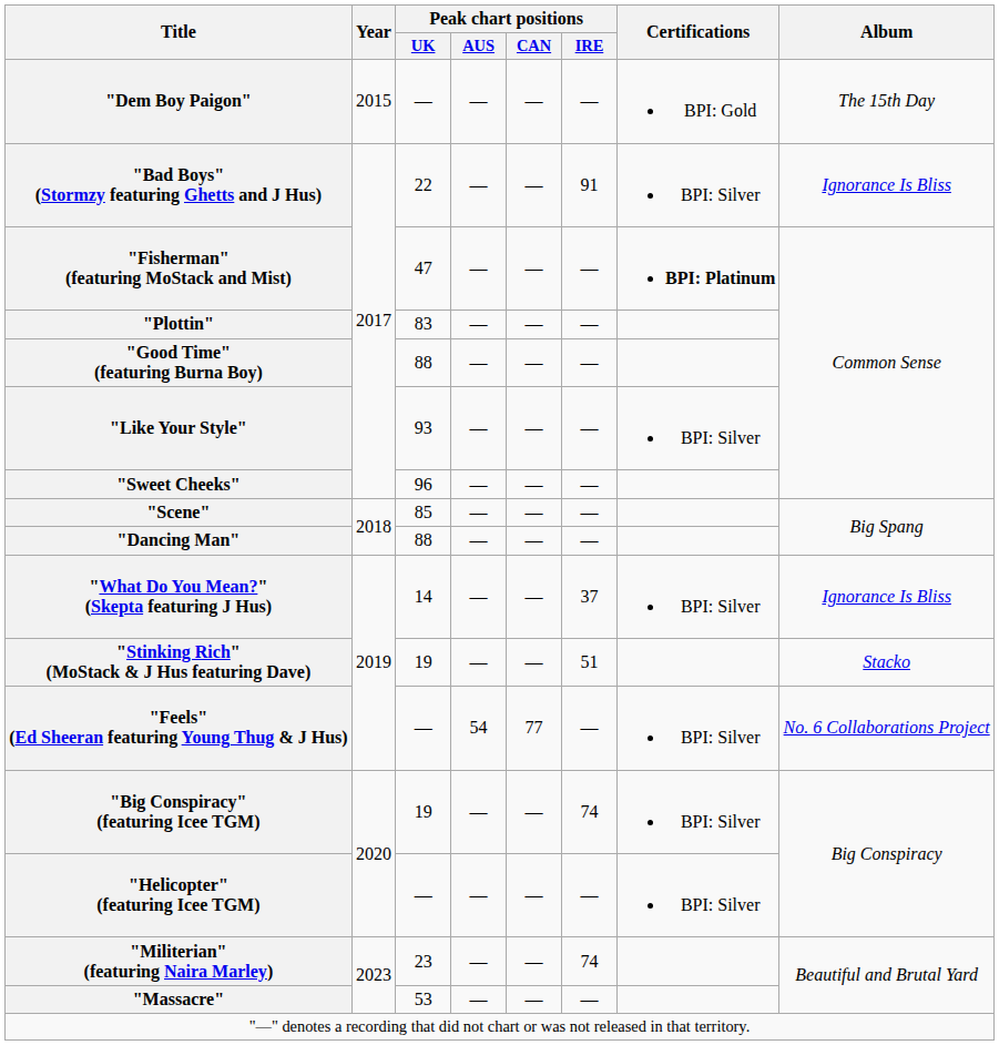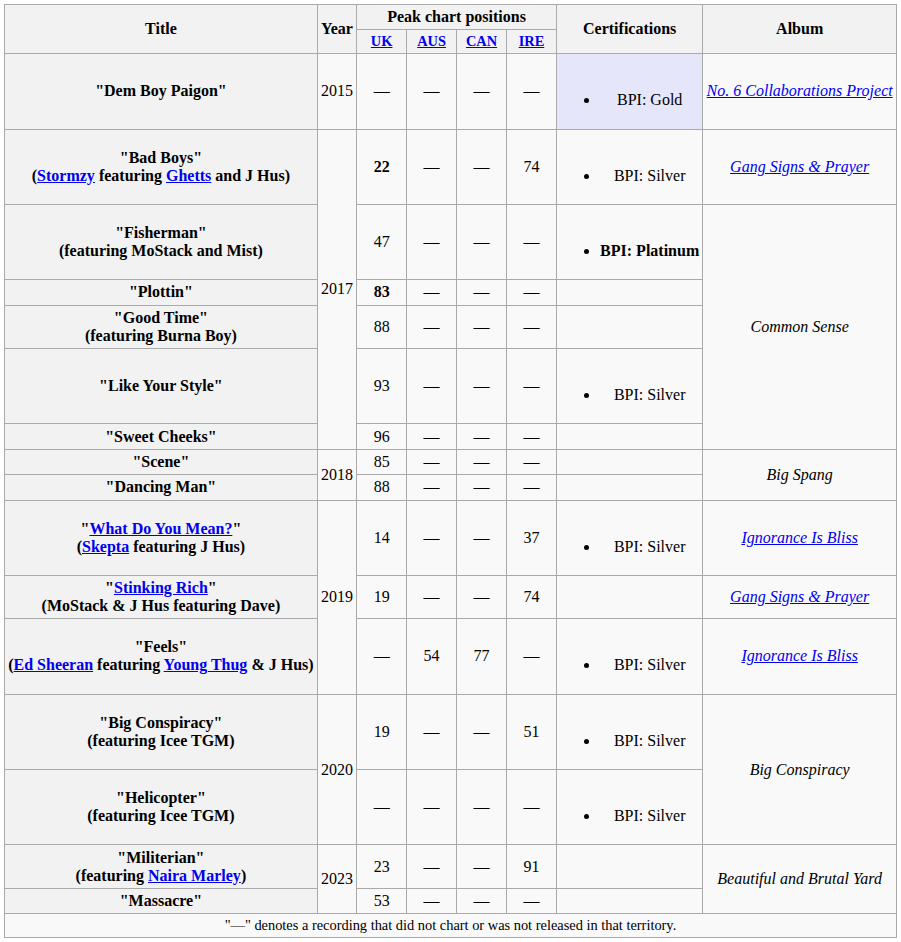"Dem Boy Paigon" | Certifications: no background -> lavender background
"Dem Boy Paigon" | Album: The 15th Day -> No. 6 Collaborations Project
"Bad Boys" (Stormzy featuring Ghetts and J Hus) | Peak chart positions / UK: normal -> bold
"Bad Boys" (Stormzy featuring Ghetts and J Hus) | Peak chart positions / IRE: 91 -> 74
"Bad Boys" (Stormzy featuring Ghetts and J Hus) | Album: Ignorance Is Bliss -> Gang Signs & Prayer
"Plottin" | Peak chart positions / UK: normal -> bold
"Stinking Rich" (MoStack & J Hus featuring Dave) | Peak chart positions / IRE: 51 -> 74
"Stinking Rich" (MoStack & J Hus featuring Dave) | Album: Stacko -> Gang Signs & Prayer
"Feels" (Ed Sheeran featuring Young Thug & J Hus) | Album: No. 6 Collaborations Project -> Ignorance Is Bliss
"Big Conspiracy" (featuring Icee TGM) | Peak chart positions / IRE: 74 -> 51
"Militerian" (featuring Naira Marley) | Peak chart positions / IRE: 74 -> 91
